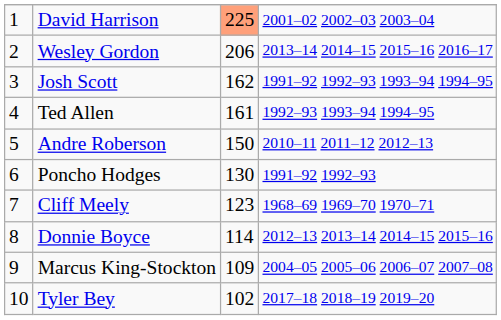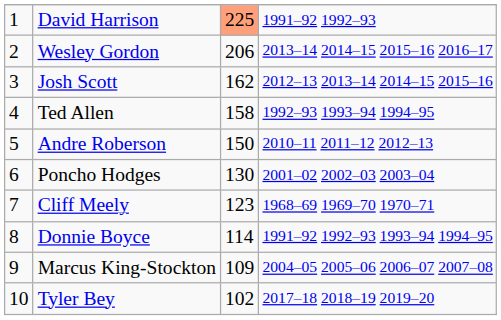David Harrison | column 4: 2001–02 2002–03 2003–04 -> 1991–92 1992–93
Josh Scott | column 4: 1991–92 1992–93 1993–94 1994–95 -> 2012–13 2013–14 2014–15 2015–16
Ted Allen | column 3: 161 -> 158
Poncho Hodges | column 4: 1991–92 1992–93 -> 2001–02 2002–03 2003–04
Donnie Boyce | column 4: 2012–13 2013–14 2014–15 2015–16 -> 1991–92 1992–93 1993–94 1994–95
